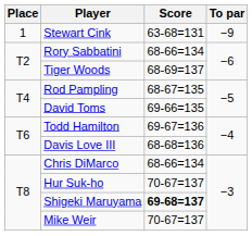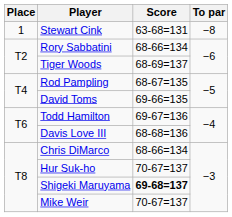Stewart Cink | To par: −9 -> −8
